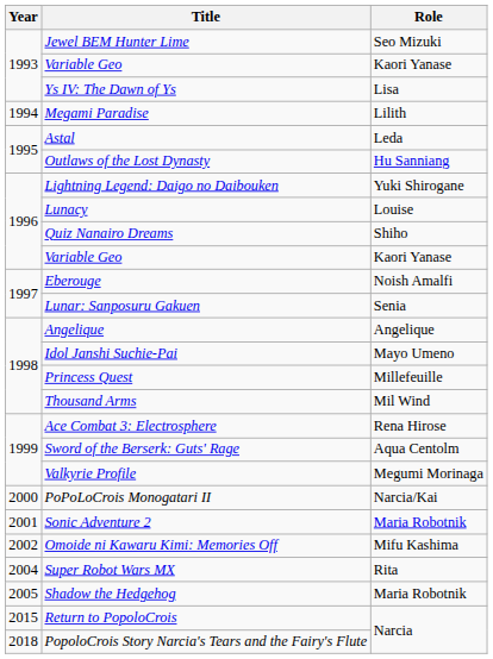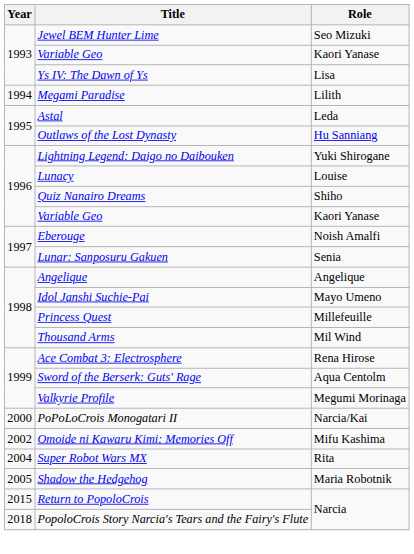- row: 2001 | Sonic Adventure 2 | Maria Robotnik
